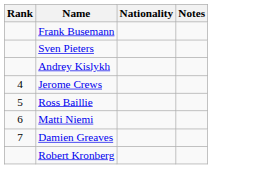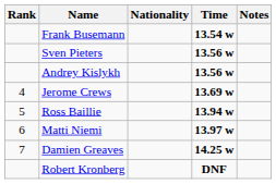+ column: Time | 13.54 w | 13.56 w | 13.56 w | 13.69 w | 13.94 w | 13.97 w | 14.25 w | DNF
